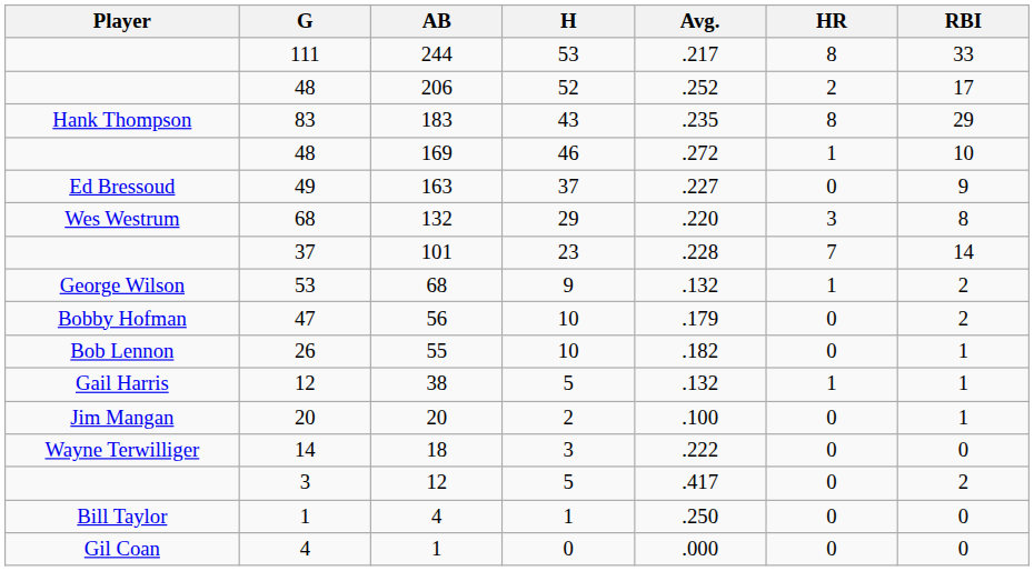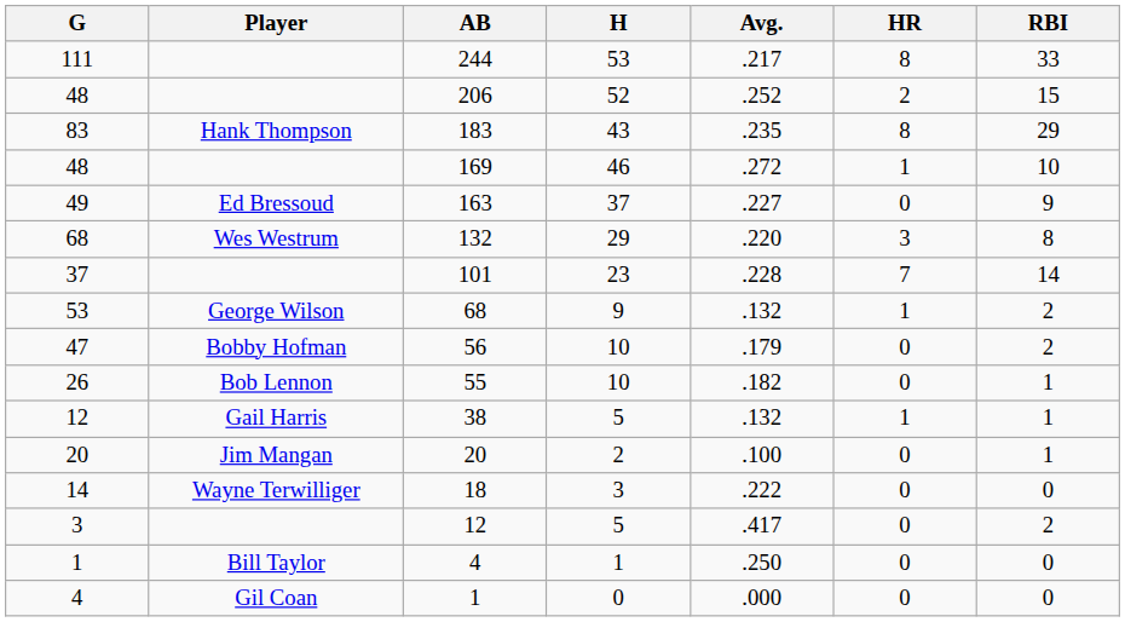columns swapped: Player <-> G
206 | RBI: 17 -> 15
